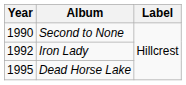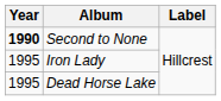Second to None | Year: normal -> bold
Iron Lady | Year: 1992 -> 1995
